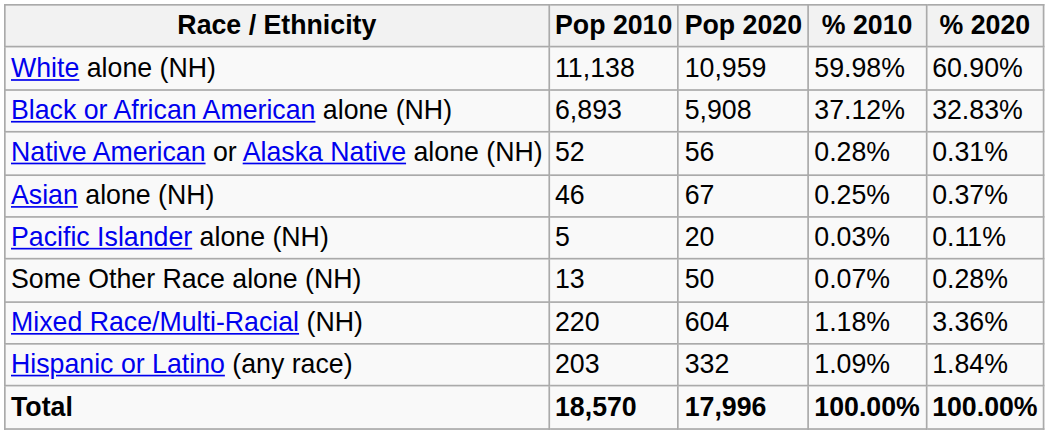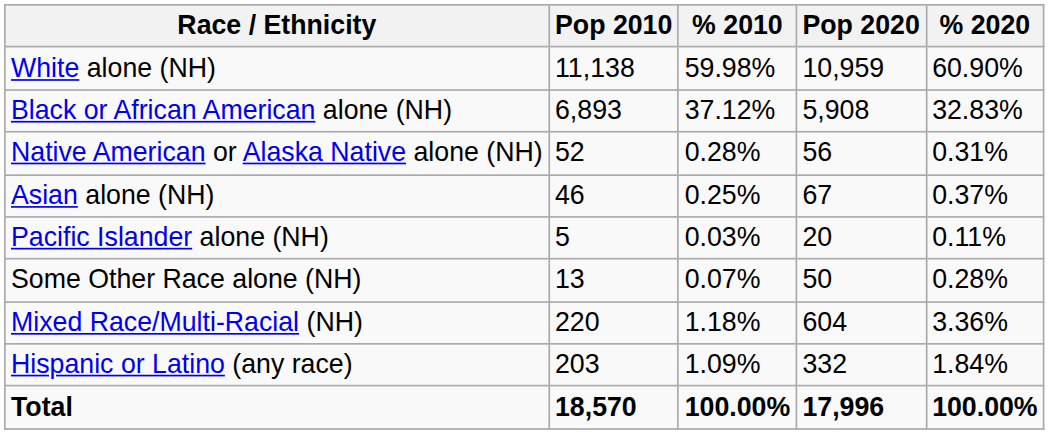columns swapped: Pop 2020 <-> % 2010
